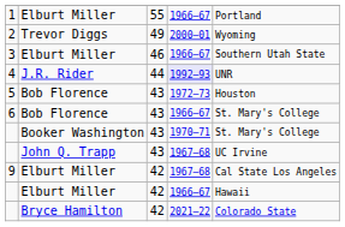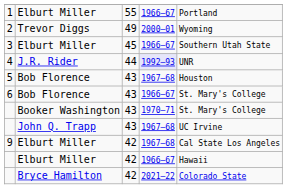3 | column 3: 46 -> 45
5 | column 4: 1972–73 -> 1967–68
